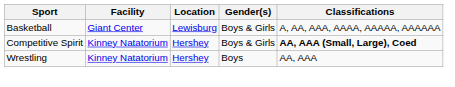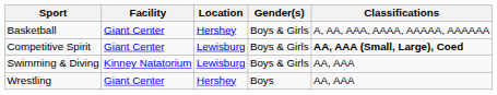Basketball | Location: Lewisburg -> Hershey
Competitive Spirit | Facility: Kinney Natatorium -> Giant Center
Competitive Spirit | Location: Hershey -> Lewisburg
+ row: Swimming & Diving | Kinney Natatorium | Lewisburg | Boys & Girls | AA, AAA
Wrestling | Facility: Kinney Natatorium -> Giant Center
